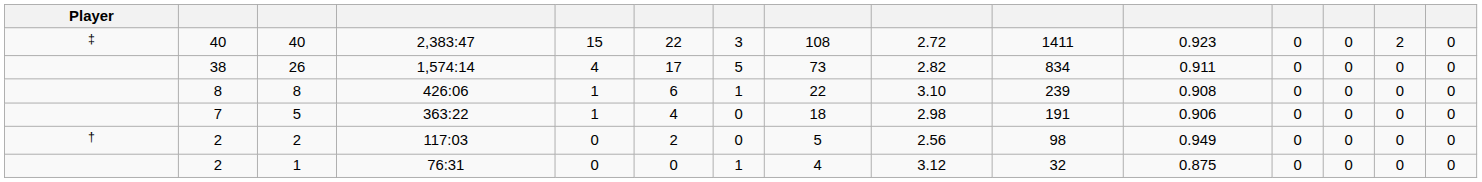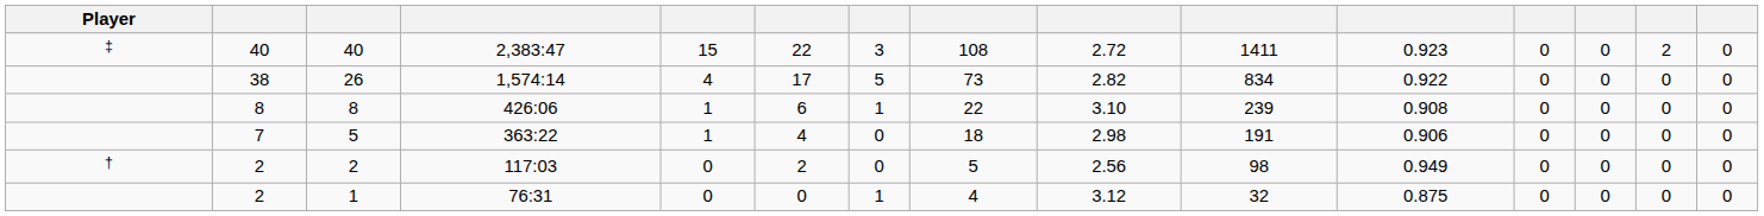26 | column 11: 0.911 -> 0.922
